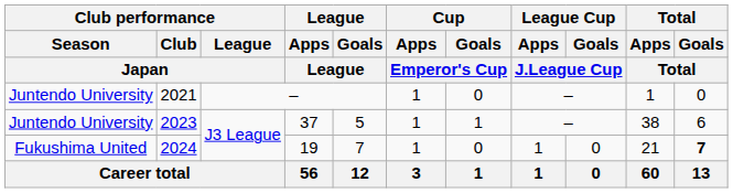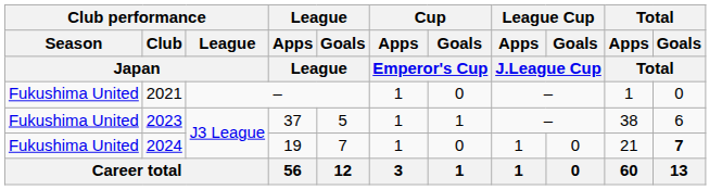2021 | Club performance / Season / Japan: Juntendo University -> Fukushima United
2023 | Club performance / Season / Japan: Juntendo University -> Fukushima United
